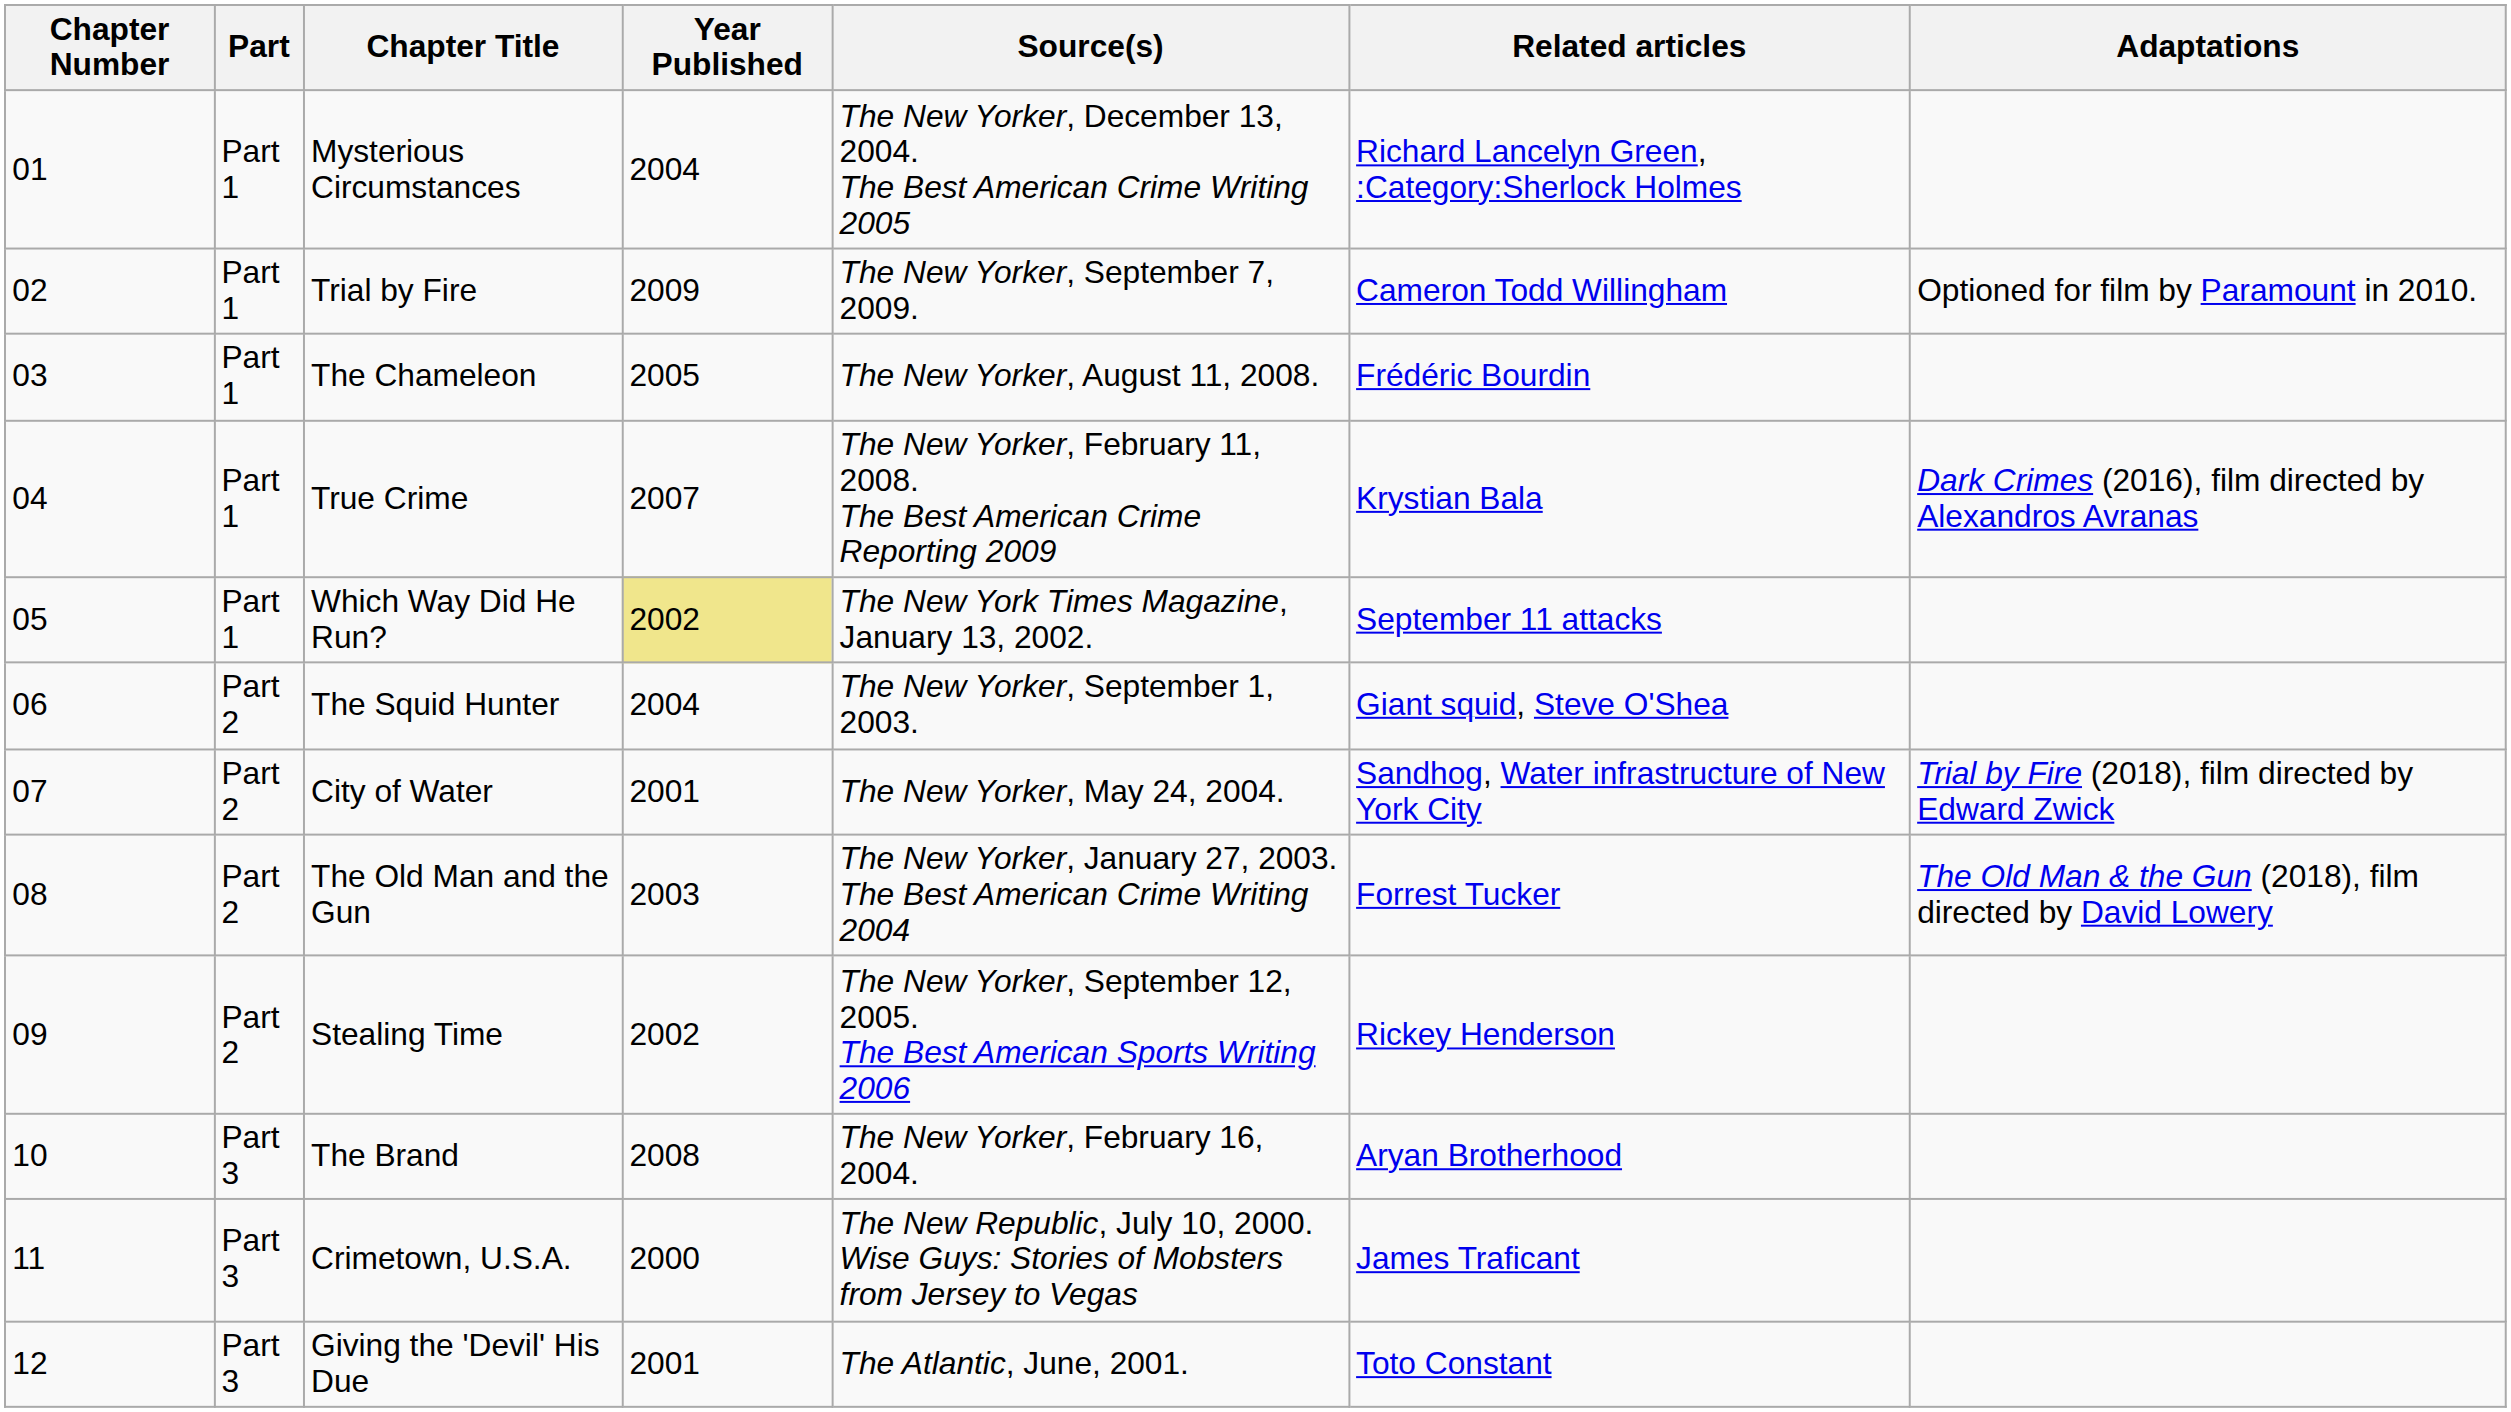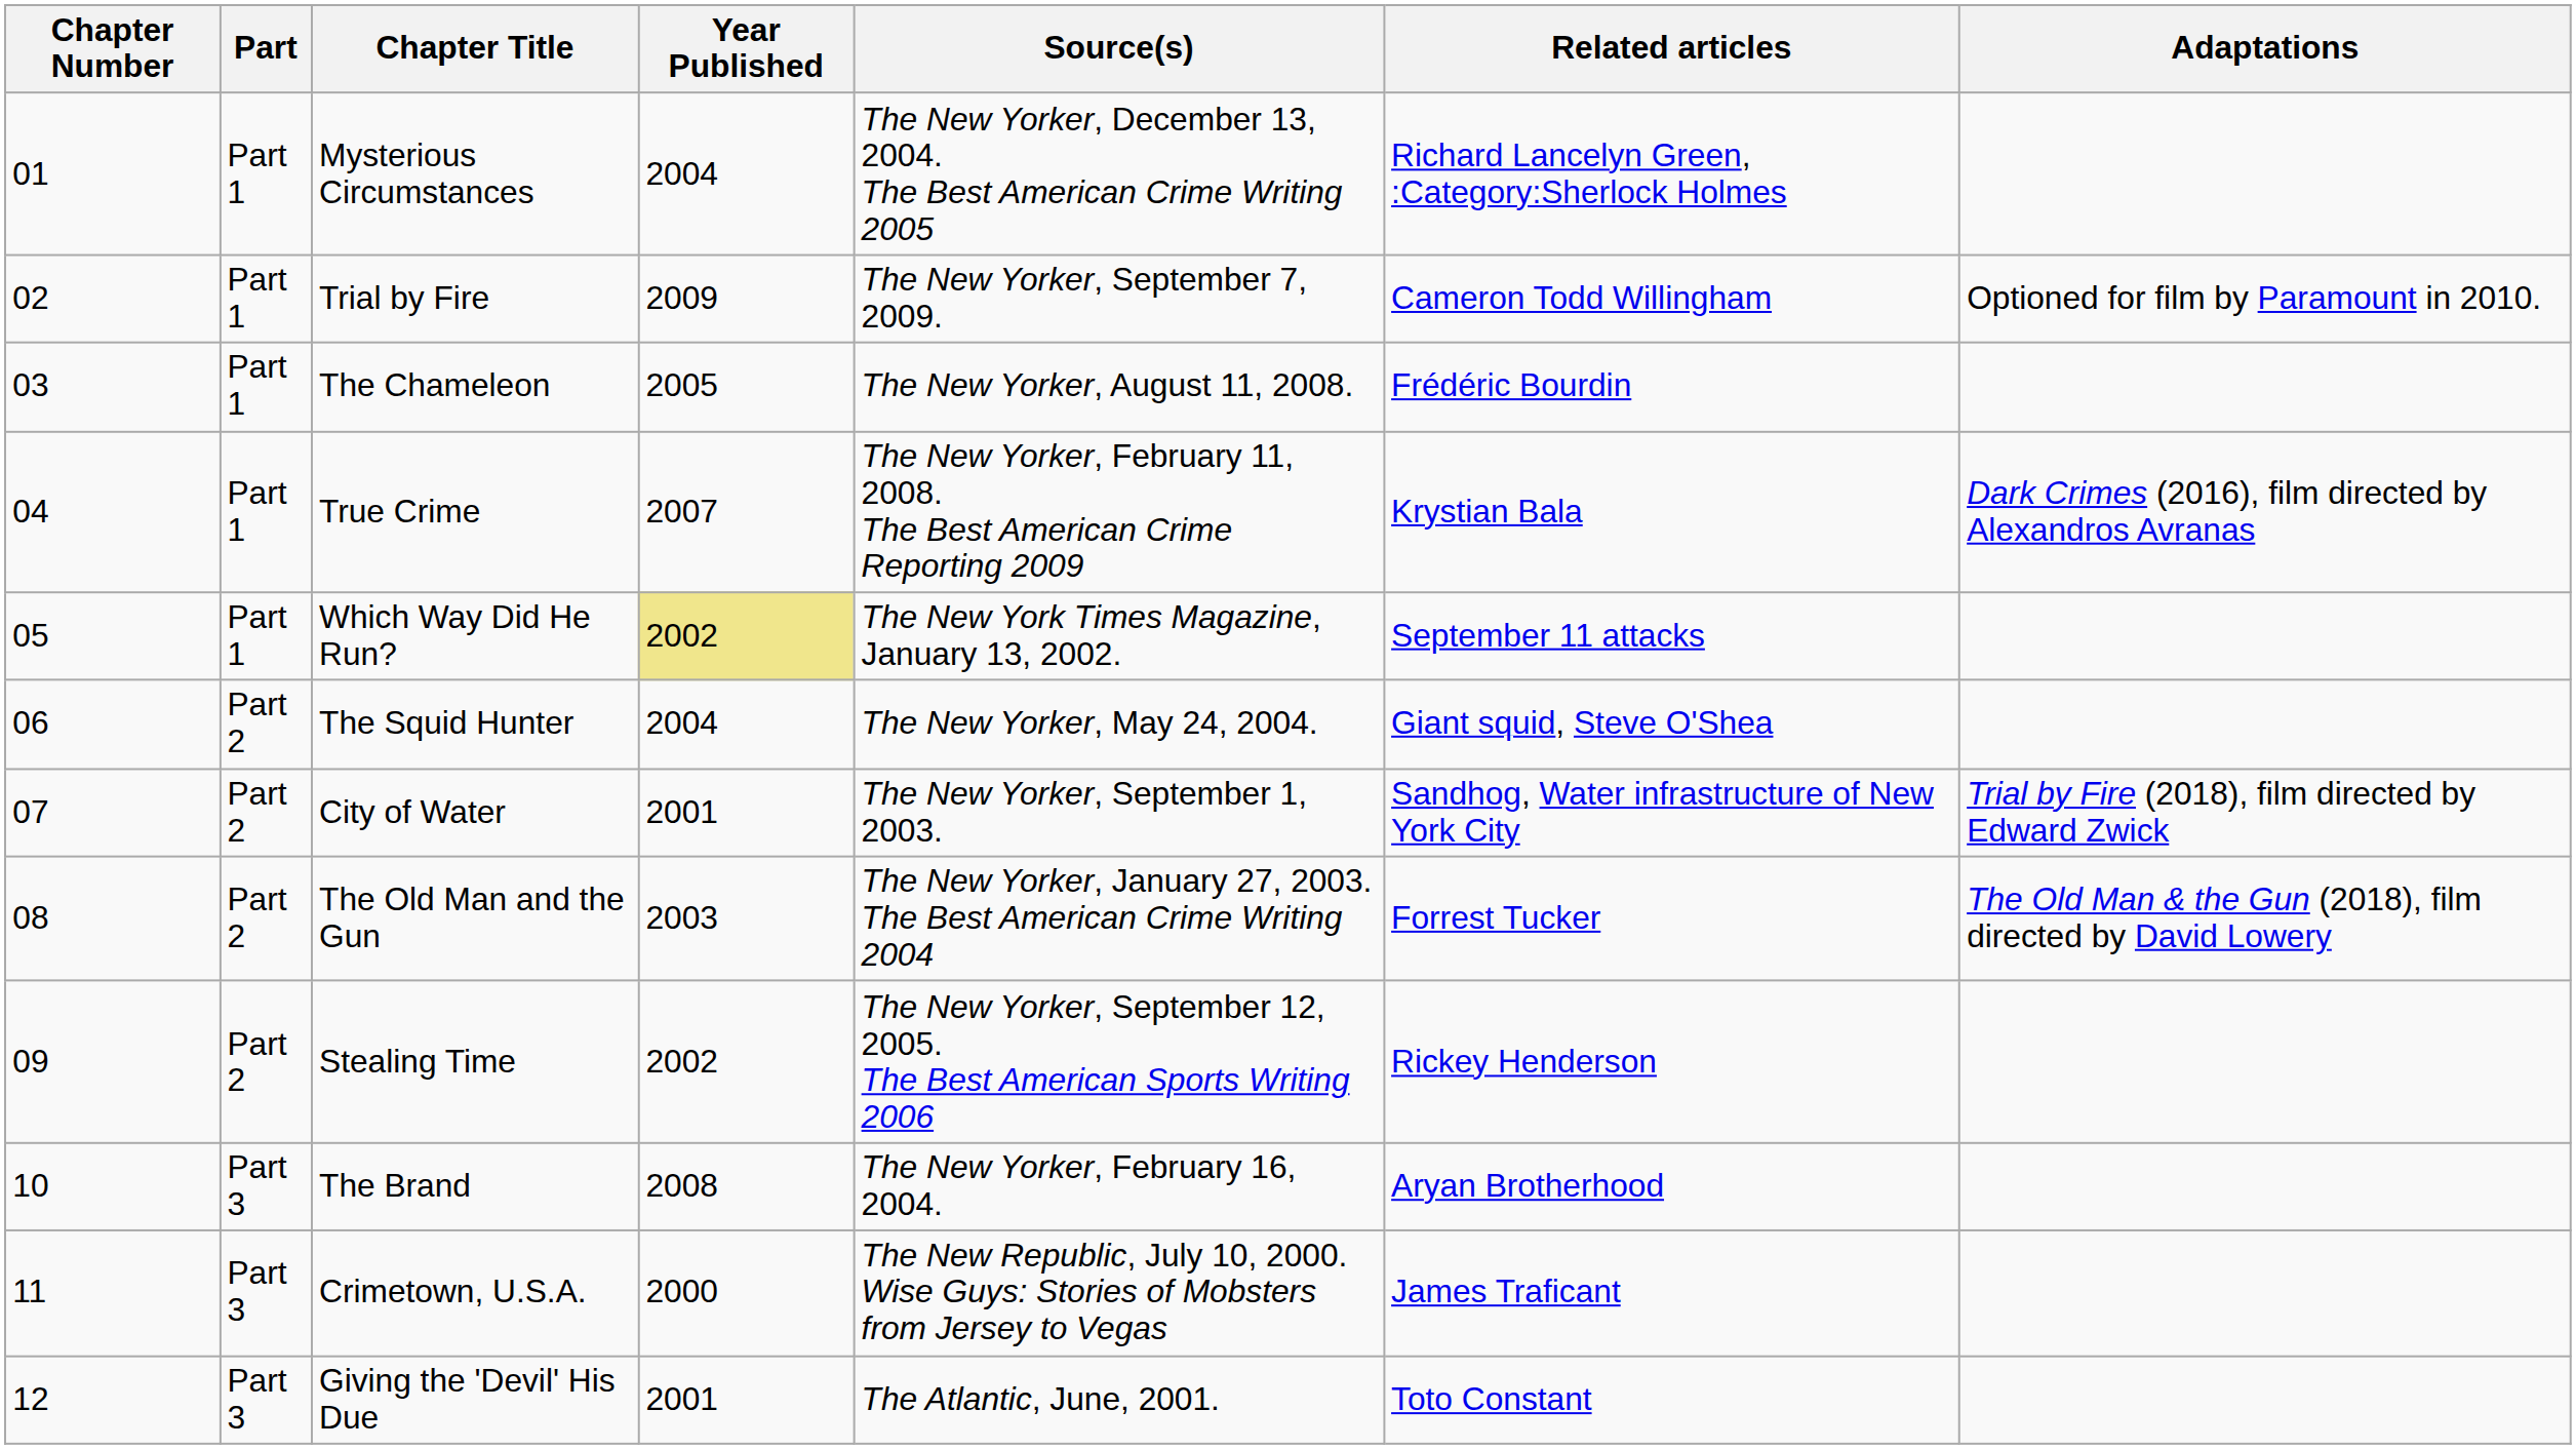The Squid Hunter | Source(s): The New Yorker, September 1, 2003. -> The New Yorker, May 24, 2004.
City of Water | Source(s): The New Yorker, May 24, 2004. -> The New Yorker, September 1, 2003.
